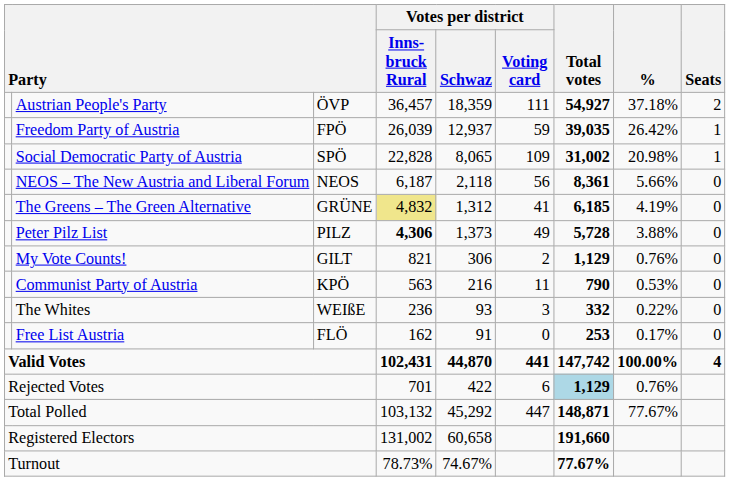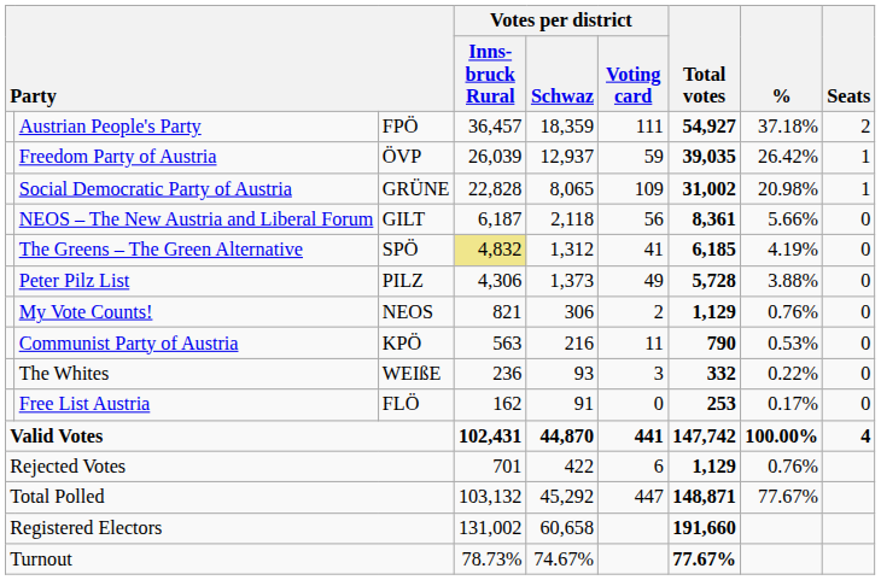Austrian People's Party | column 3: ÖVP -> FPÖ
Freedom Party of Austria | column 3: FPÖ -> ÖVP
Social Democratic Party of Austria | column 3: SPÖ -> GRÜNE
NEOS – The New Austria and Liberal Forum | column 3: NEOS -> GILT
The Greens – The Green Alternative | column 3: GRÜNE -> SPÖ
Peter Pilz List | Votes per district / Inns- bruck Rural: bold -> normal
My Vote Counts! | column 3: GILT -> NEOS
Rejected Votes | Total votes: lightblue background -> no background
